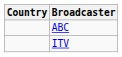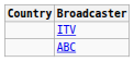rows swapped: ITV <-> ABC
